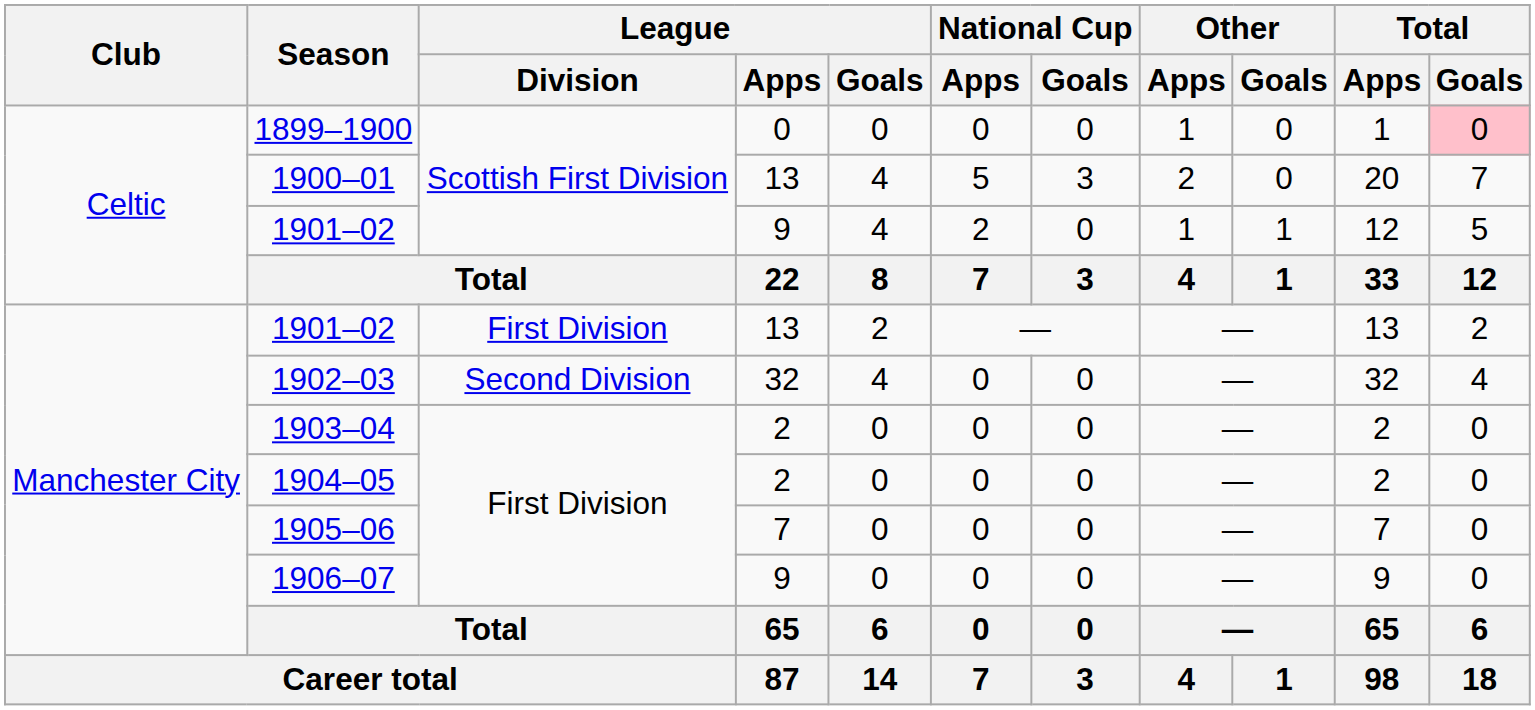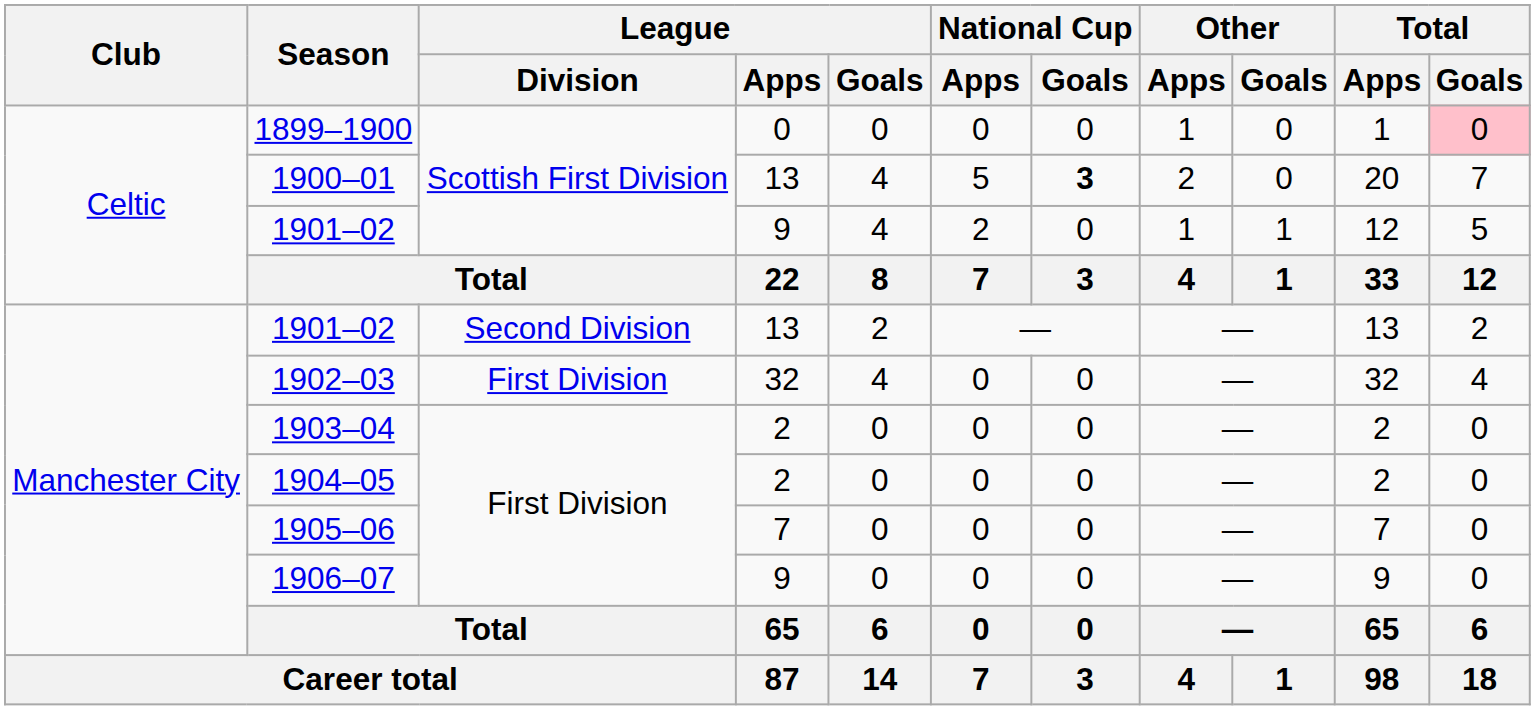1900–01 | National Cup / Goals: normal -> bold
1901–02 / 13 | League / Division: First Division -> Second Division
1902–03 | League / Division: Second Division -> First Division
